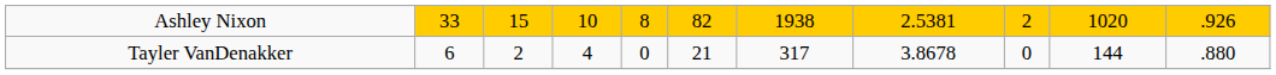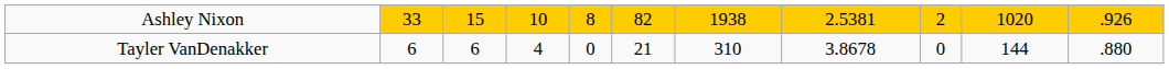Tayler VanDenakker | column 3: 2 -> 6
Tayler VanDenakker | column 7: 317 -> 310
